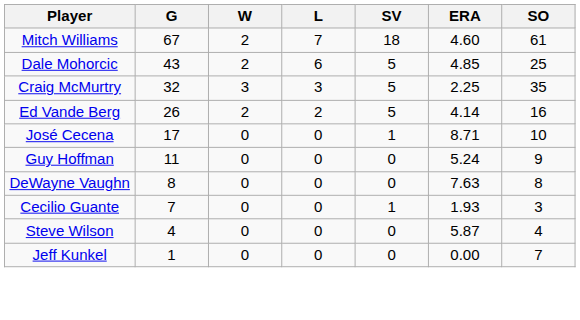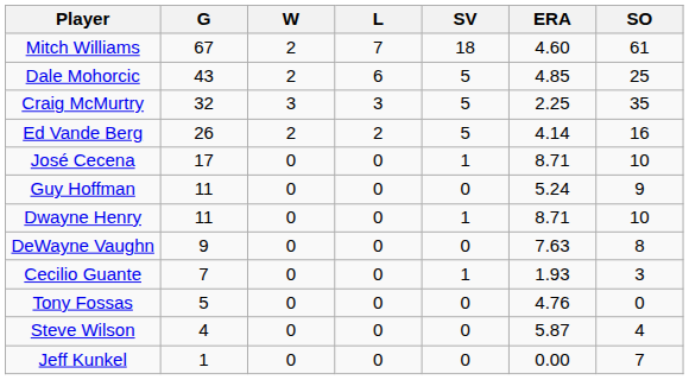+ row: Dwayne Henry | 11 | 0 | 0 | 1 | 8.71 | 10
DeWayne Vaughn | G: 8 -> 9
+ row: Tony Fossas | 5 | 0 | 0 | 0 | 4.76 | 0
